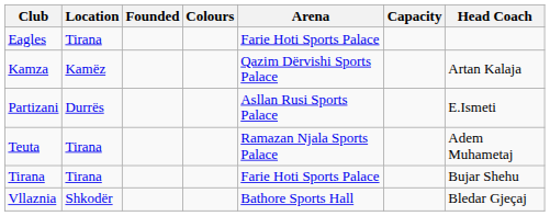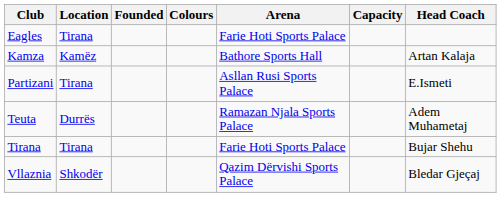Kamza | Arena: Qazim Dërvishi Sports Palace -> Bathore Sports Hall
Partizani | Location: Durrës -> Tirana
Teuta | Location: Tirana -> Durrës
Vllaznia | Arena: Bathore Sports Hall -> Qazim Dërvishi Sports Palace
